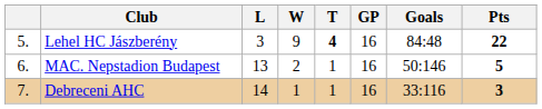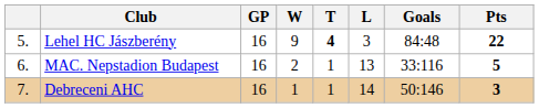columns swapped: GP <-> L
MAC. Nepstadion Budapest | Goals: 50:146 -> 33:116
Debreceni AHC | Goals: 33:116 -> 50:146
